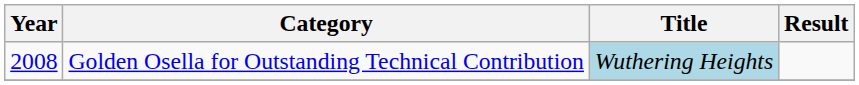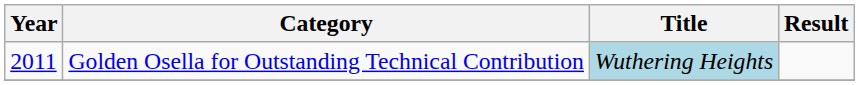Golden Osella for Outstanding Technical Contribution | Year: 2008 -> 2011
